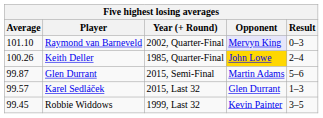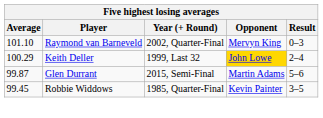Raymond van Barneveld | Opponent: lavender background -> no background
Keith Deller | Average: 100.26 -> 100.29
Keith Deller | Year (+ Round): 1985, Quarter-Final -> 1999, Last 32
- row: 99.57 | Karel Sedláček | 2015, Last 32 | Glen Durrant | 1–3
Robbie Widdows | Year (+ Round): 1999, Last 32 -> 1985, Quarter-Final
